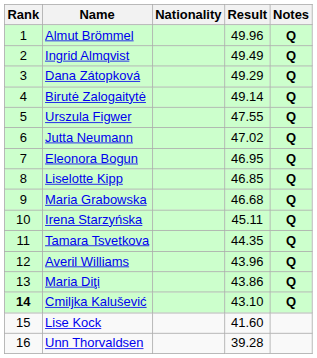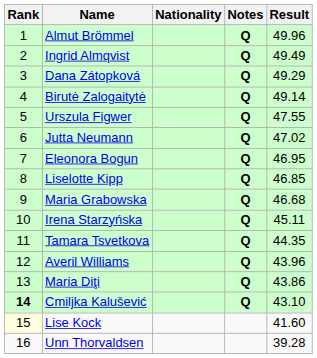columns swapped: Result <-> Notes
Lise Kock | Rank: no background -> lightyellow background
